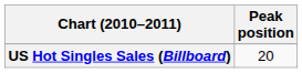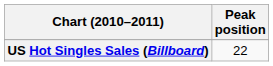US Hot Singles Sales (Billboard) | Peak position: 20 -> 22
